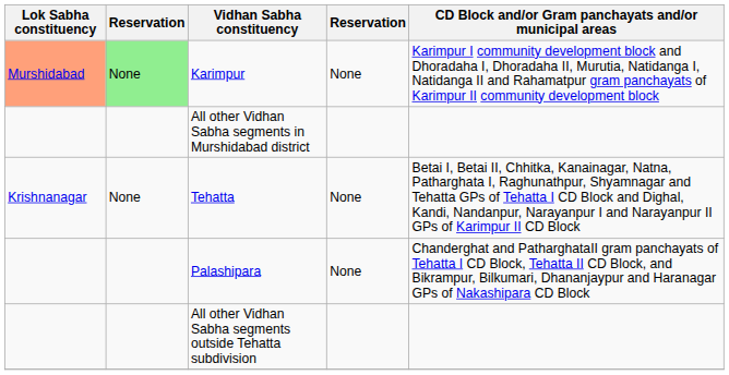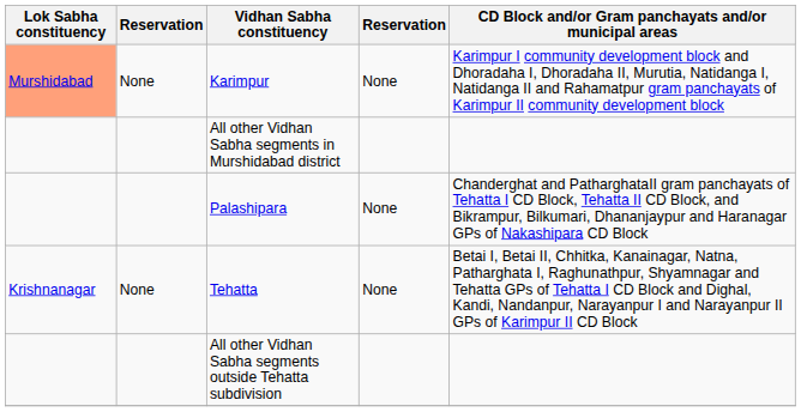Karimpur | column 2: lightgreen background -> no background
rows swapped: Tehatta <-> Palashipara
